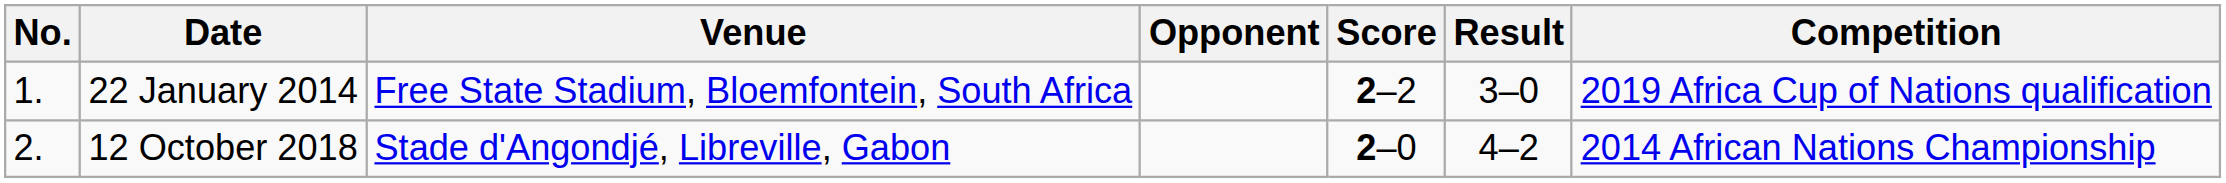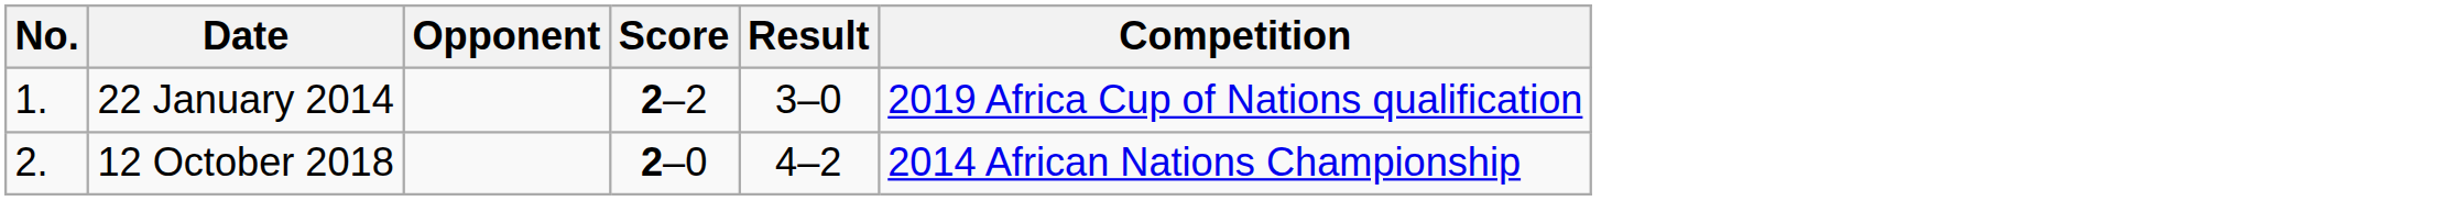- column: Venue | Free State Stadium, Bloemfontein, South Africa | Stade d'Angondjé, Libreville, Gabon
